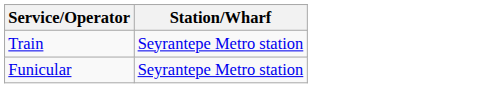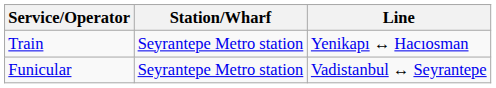+ column: Line | Yenikapı ↔ Hacıosman | Vadistanbul ↔ Seyrantepe
